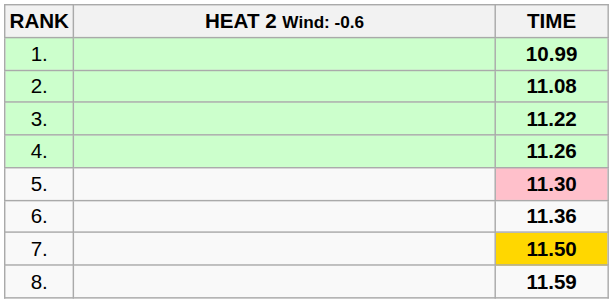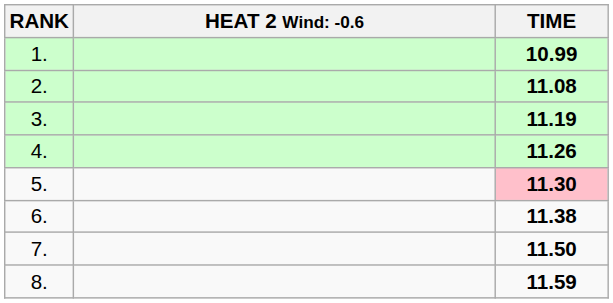3. | TIME: 11.22 -> 11.19
6. | TIME: 11.36 -> 11.38
7. | TIME: gold background -> no background
